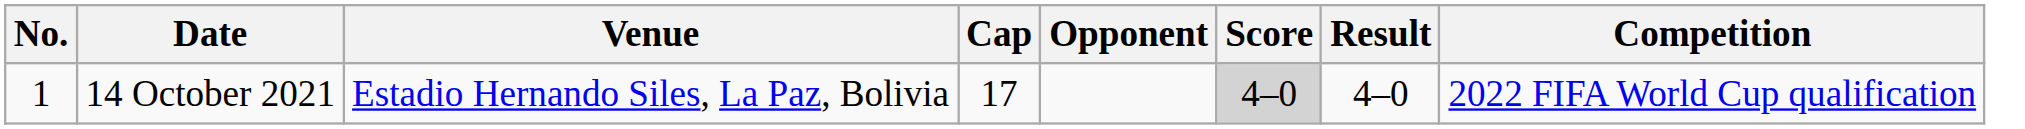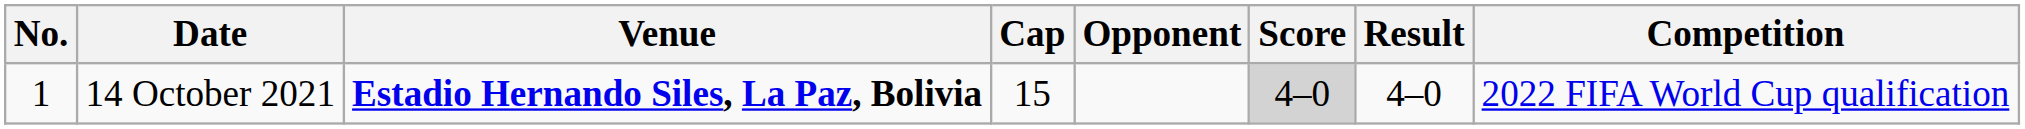14 October 2021 | Venue: normal -> bold
14 October 2021 | Cap: 17 -> 15
